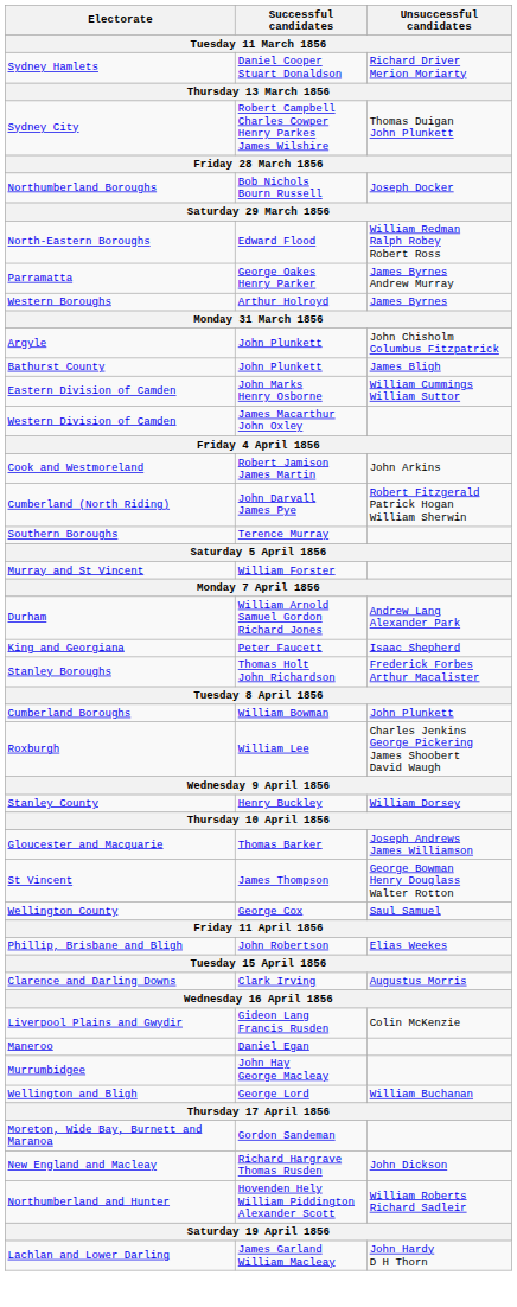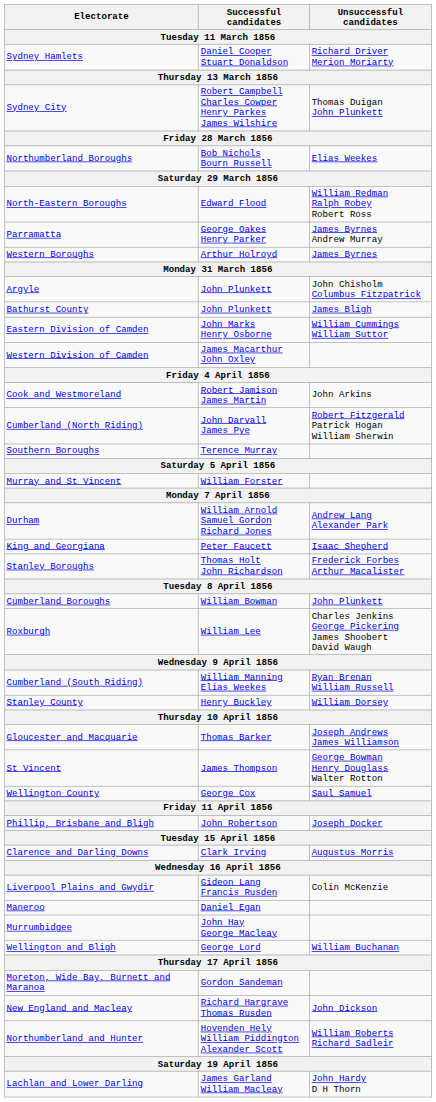Northumberland Boroughs | Unsuccessful candidates: Joseph Docker -> Elias Weekes
+ row: Cumberland (South Riding) | William Manning Elias Weekes | Ryan Brenan William Russell
Phillip, Brisbane and Bligh | Unsuccessful candidates: Elias Weekes -> Joseph Docker
